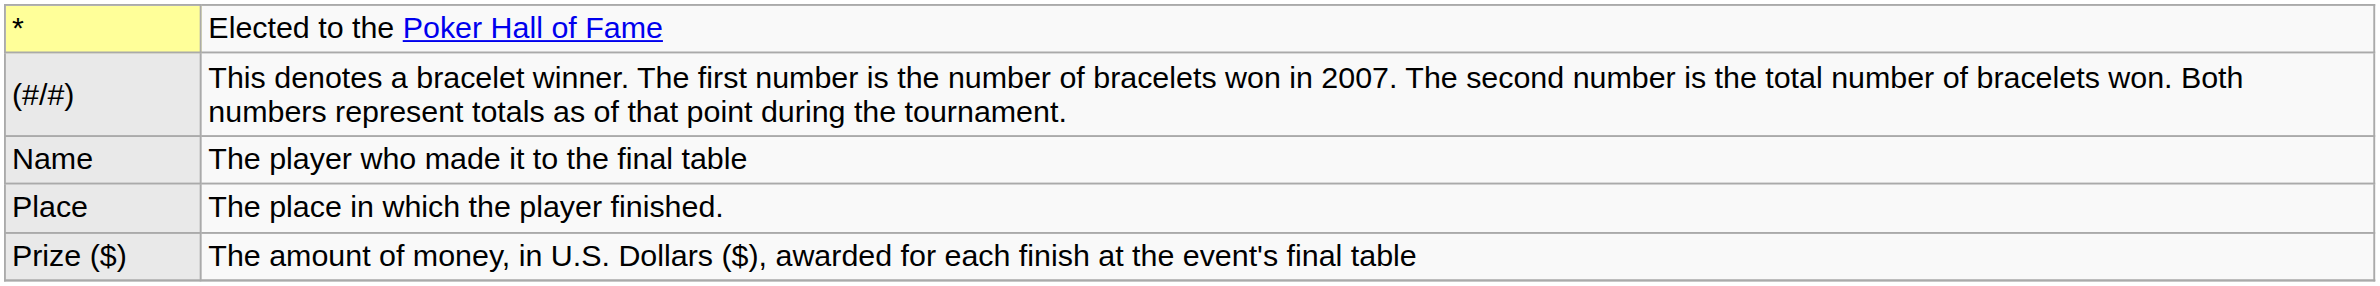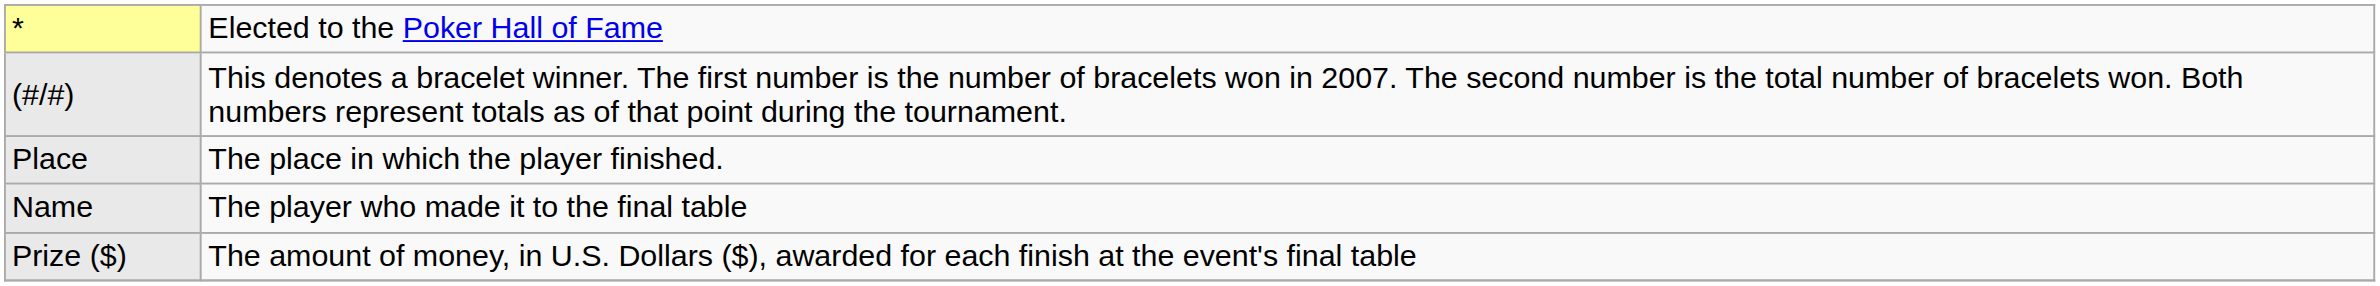rows swapped: Place <-> Name
